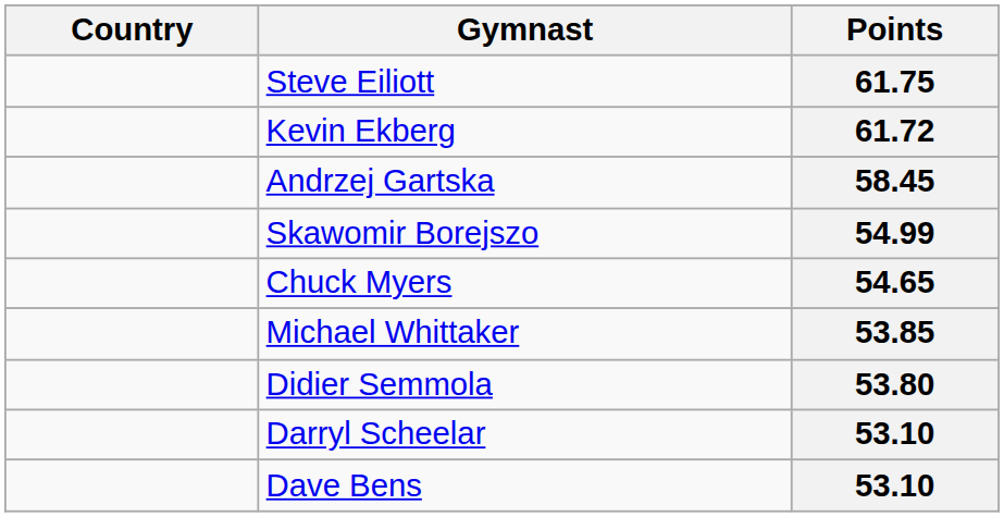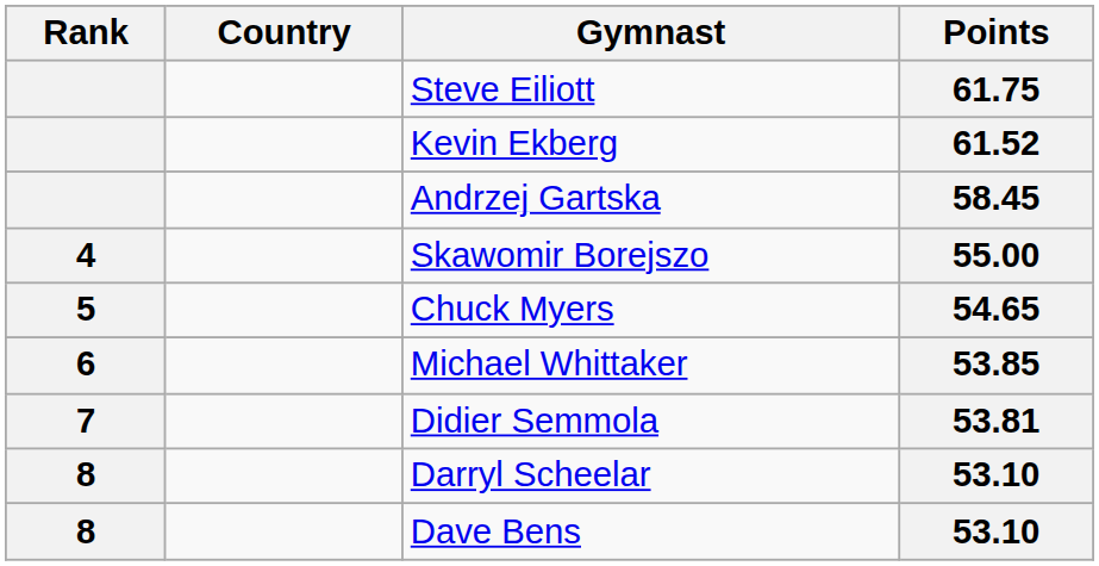+ column: Rank | 4 | 5 | 6 | 7 | 8 | 8
Kevin Ekberg | Points: 61.72 -> 61.52
Skawomir Borejszo | Points: 54.99 -> 55.00
Didier Semmola | Points: 53.80 -> 53.81
